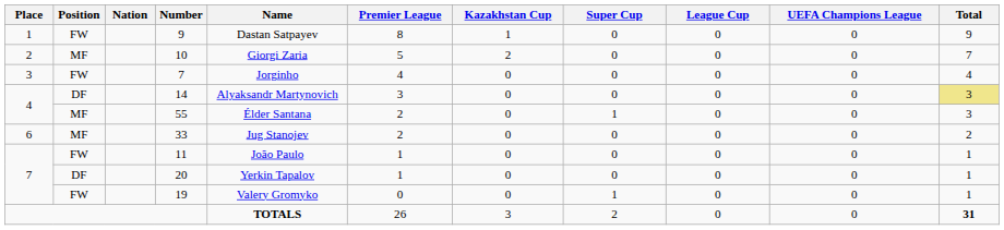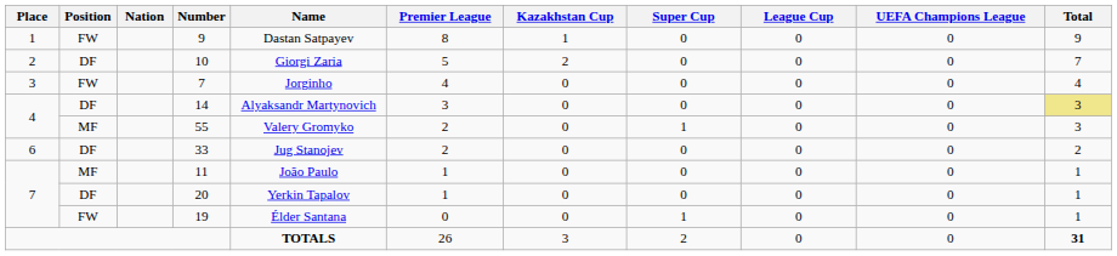10 | Position: MF -> DF
55 | Name: Élder Santana -> Valery Gromyko
33 | Position: MF -> DF
11 | Position: FW -> MF
19 | Name: Valery Gromyko -> Élder Santana
